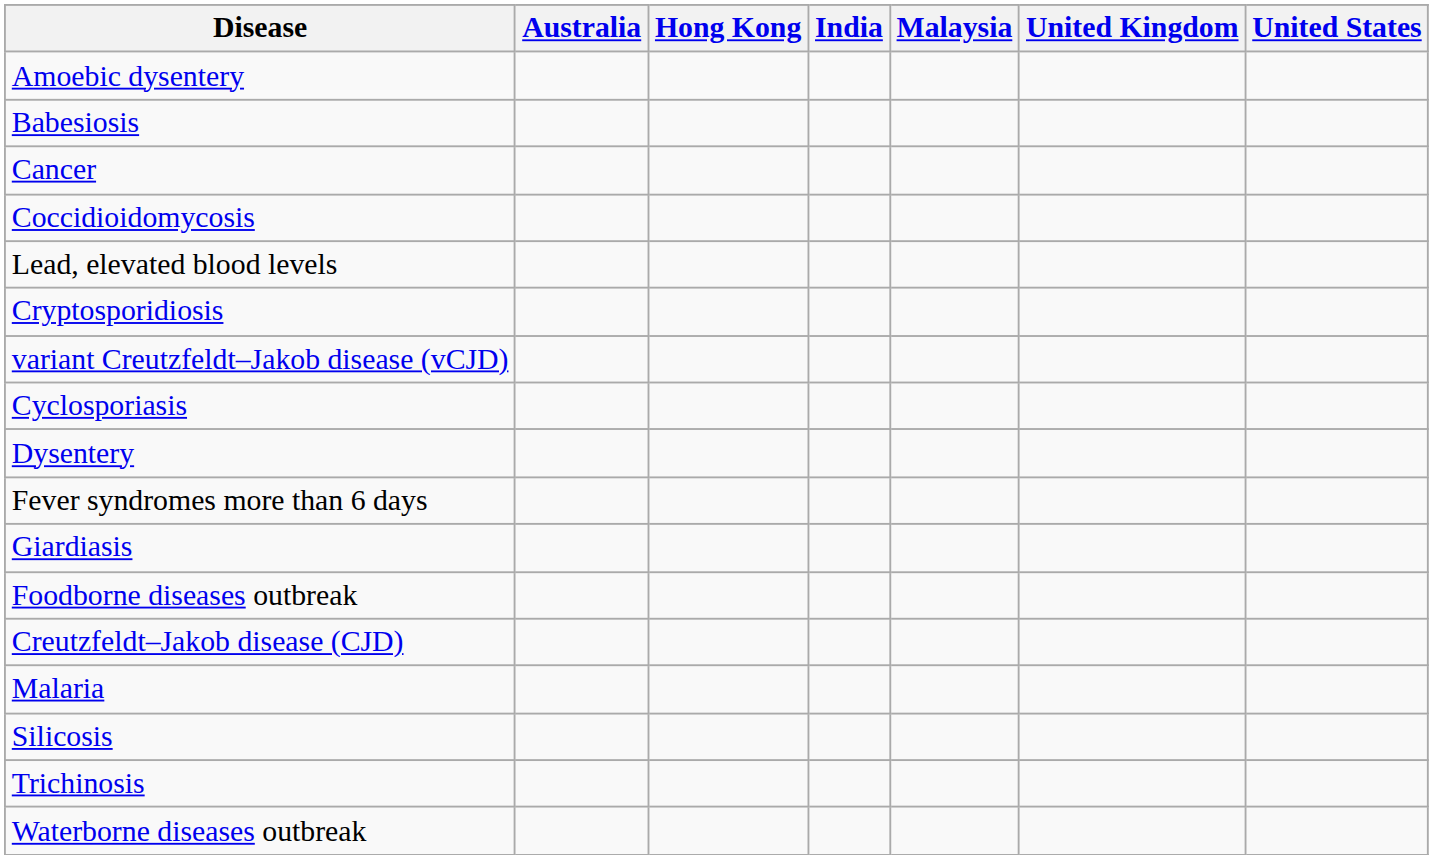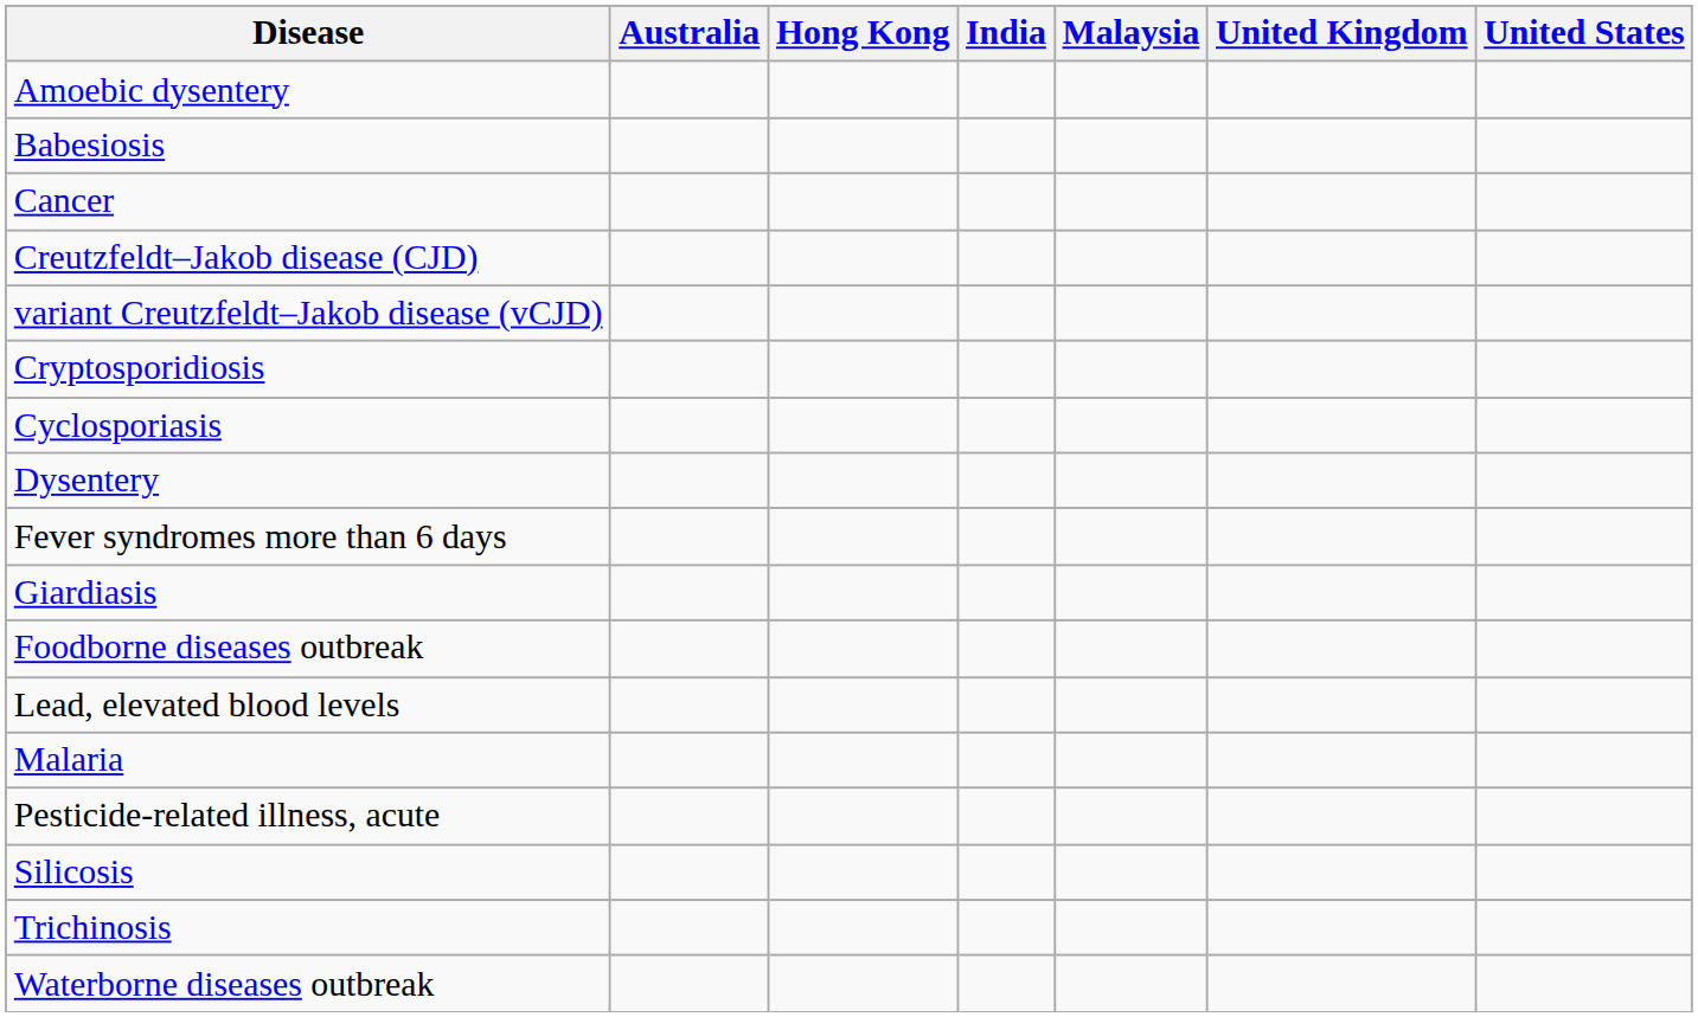- row: Coccidioidomycosis
rows swapped: Creutzfeldt–Jakob disease (CJD) <-> Lead, elevated blood levels
rows swapped: variant Creutzfeldt–Jakob disease (vCJD) <-> Cryptosporidiosis
+ row: Pesticide-related illness, acute
